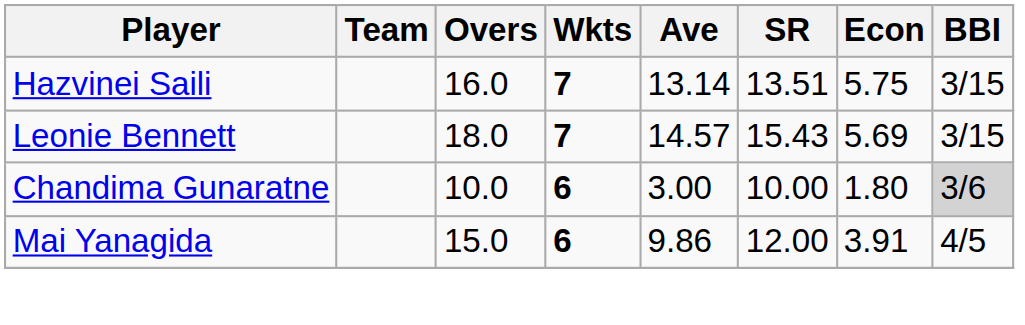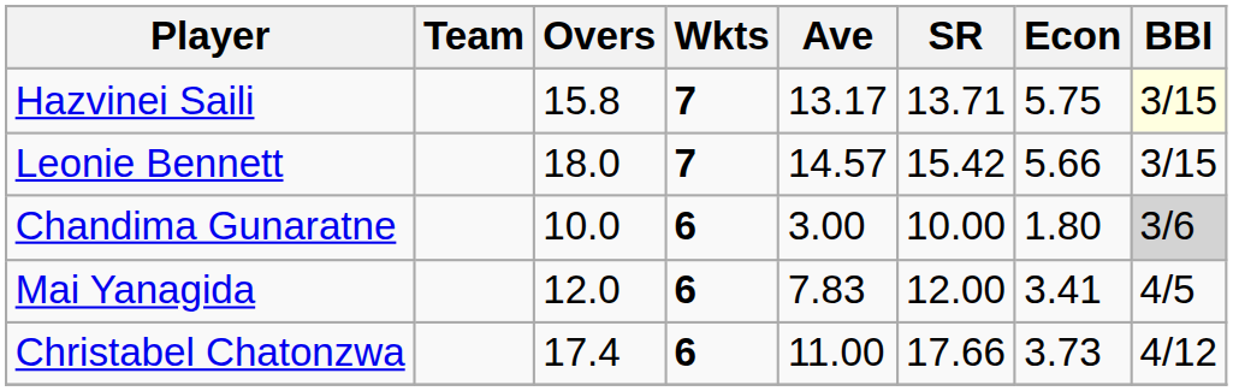Hazvinei Saili | Overs: 16.0 -> 15.8
Hazvinei Saili | Ave: 13.14 -> 13.17
Hazvinei Saili | SR: 13.51 -> 13.71
Hazvinei Saili | BBI: no background -> lightyellow background
Leonie Bennett | SR: 15.43 -> 15.42
Leonie Bennett | Econ: 5.69 -> 5.66
Mai Yanagida | Overs: 15.0 -> 12.0
Mai Yanagida | Ave: 9.86 -> 7.83
Mai Yanagida | Econ: 3.91 -> 3.41
+ row: Christabel Chatonzwa | 17.4 | 6 | 11.00 | 17.66 | 3.73 | 4/12
